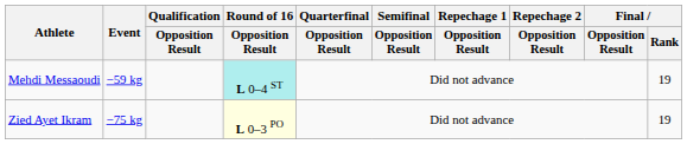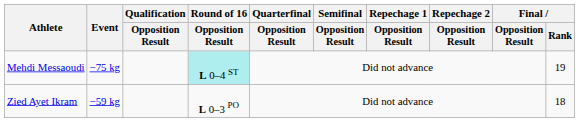Mehdi Messaoudi | Event: −59 kg -> −75 kg
Zied Ayet Ikram | Event: −75 kg -> −59 kg
Zied Ayet Ikram | Round of 16 / Opposition Result: lightyellow background -> no background
Zied Ayet Ikram | Final / Rank: 19 -> 18
